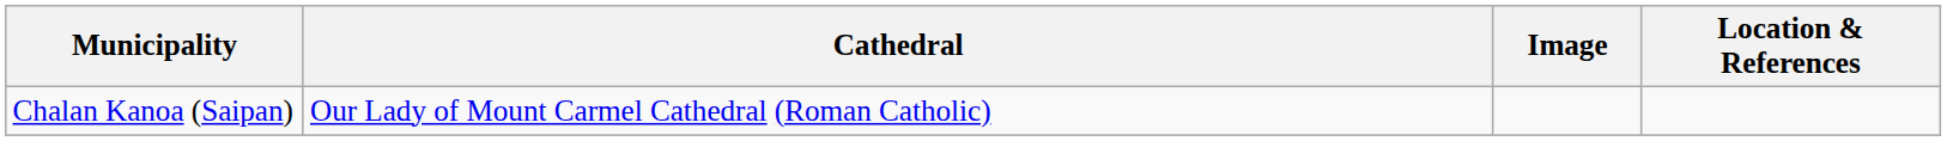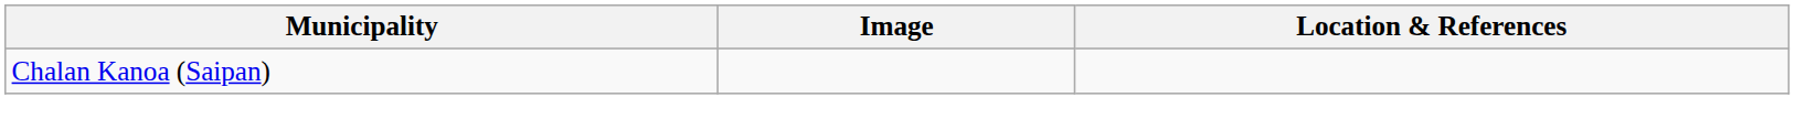- column: Cathedral | Our Lady of Mount Carmel Cathedral (Roman Catholic)
